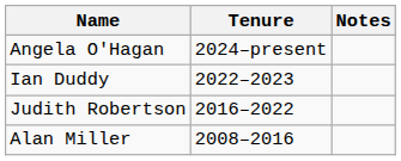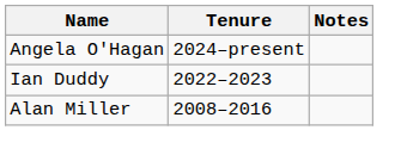- row: Judith Robertson | 2016–2022
